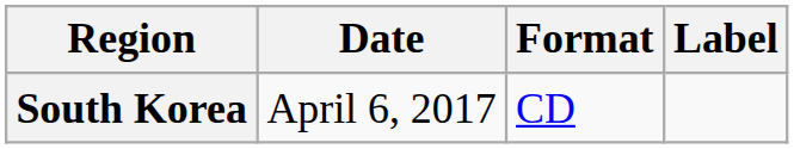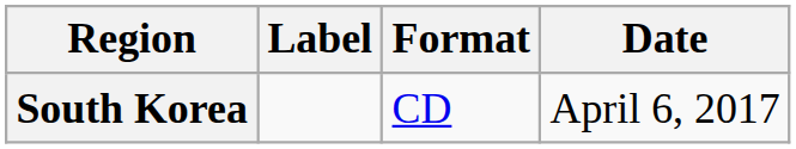columns swapped: Date <-> Label
